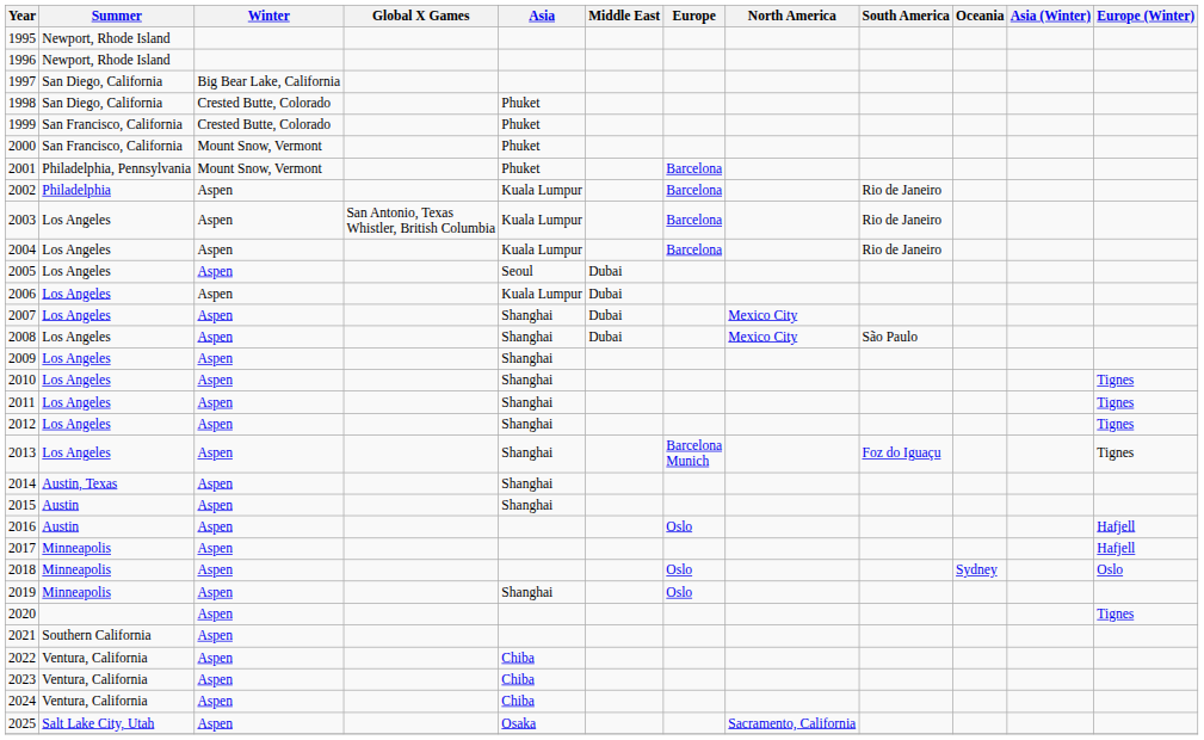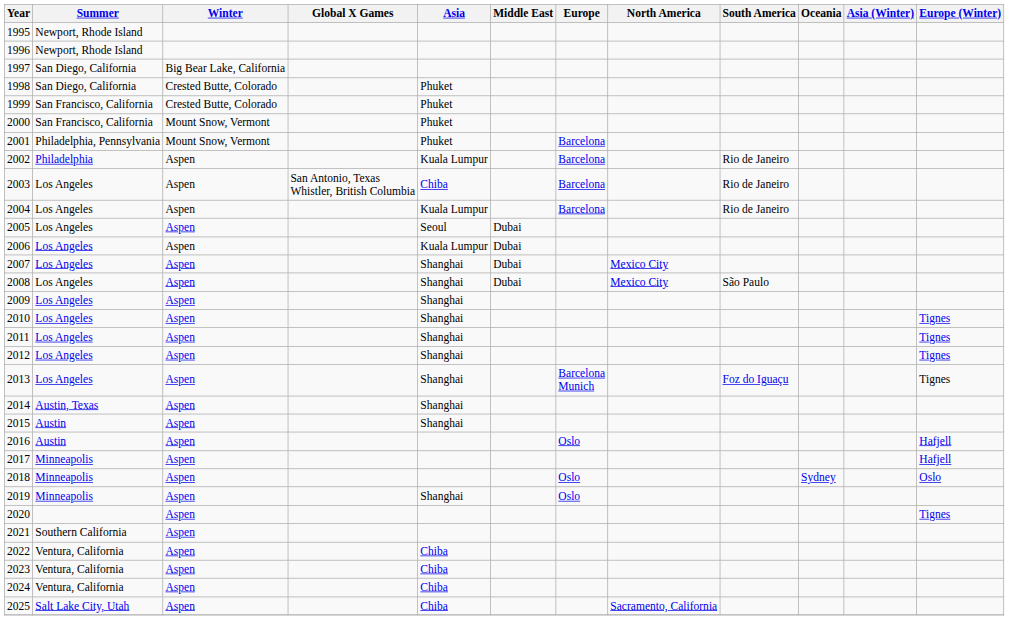2003 | Asia: Kuala Lumpur -> Chiba
2025 | Asia: Osaka -> Chiba
